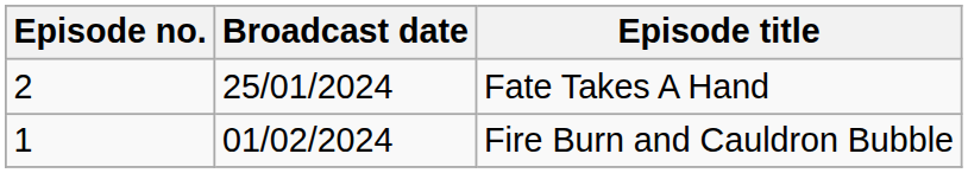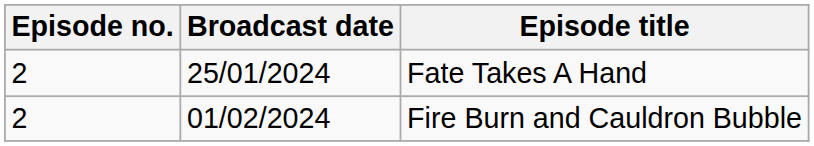Fire Burn and Cauldron Bubble | Episode no.: 1 -> 2
